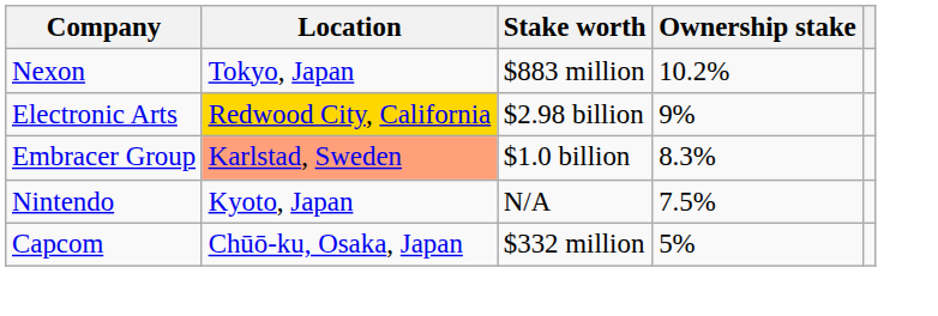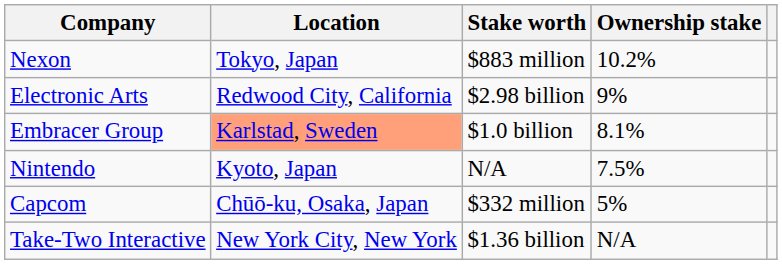Electronic Arts | Location: gold background -> no background
Embracer Group | Ownership stake: 8.3% -> 8.1%
+ row: Take-Two Interactive | New York City, New York | $1.36 billion | N/A
